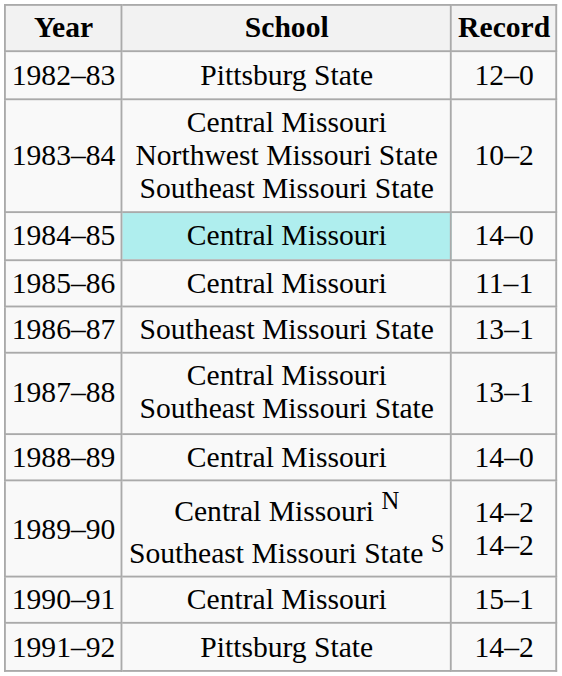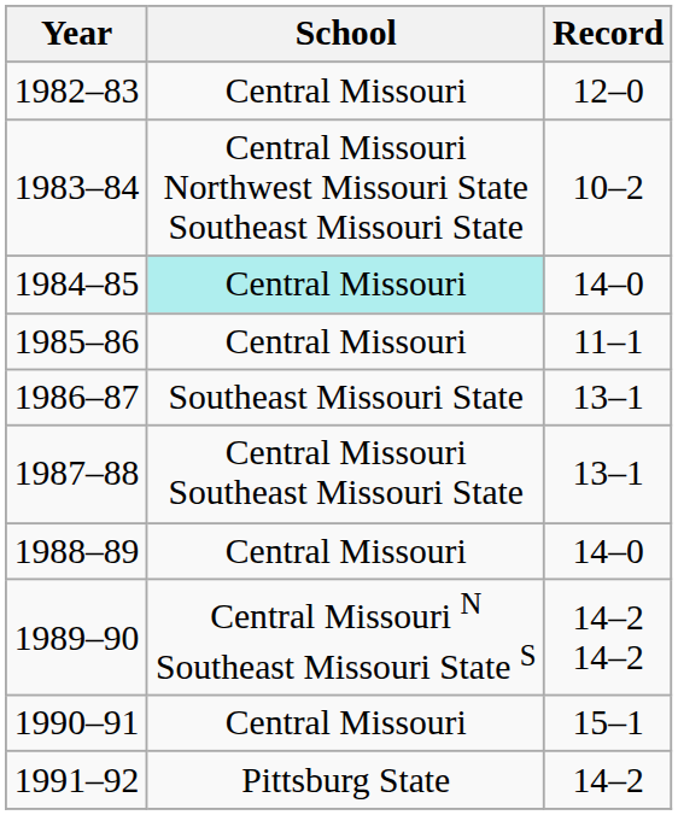1982–83 | School: Pittsburg State -> Central Missouri
